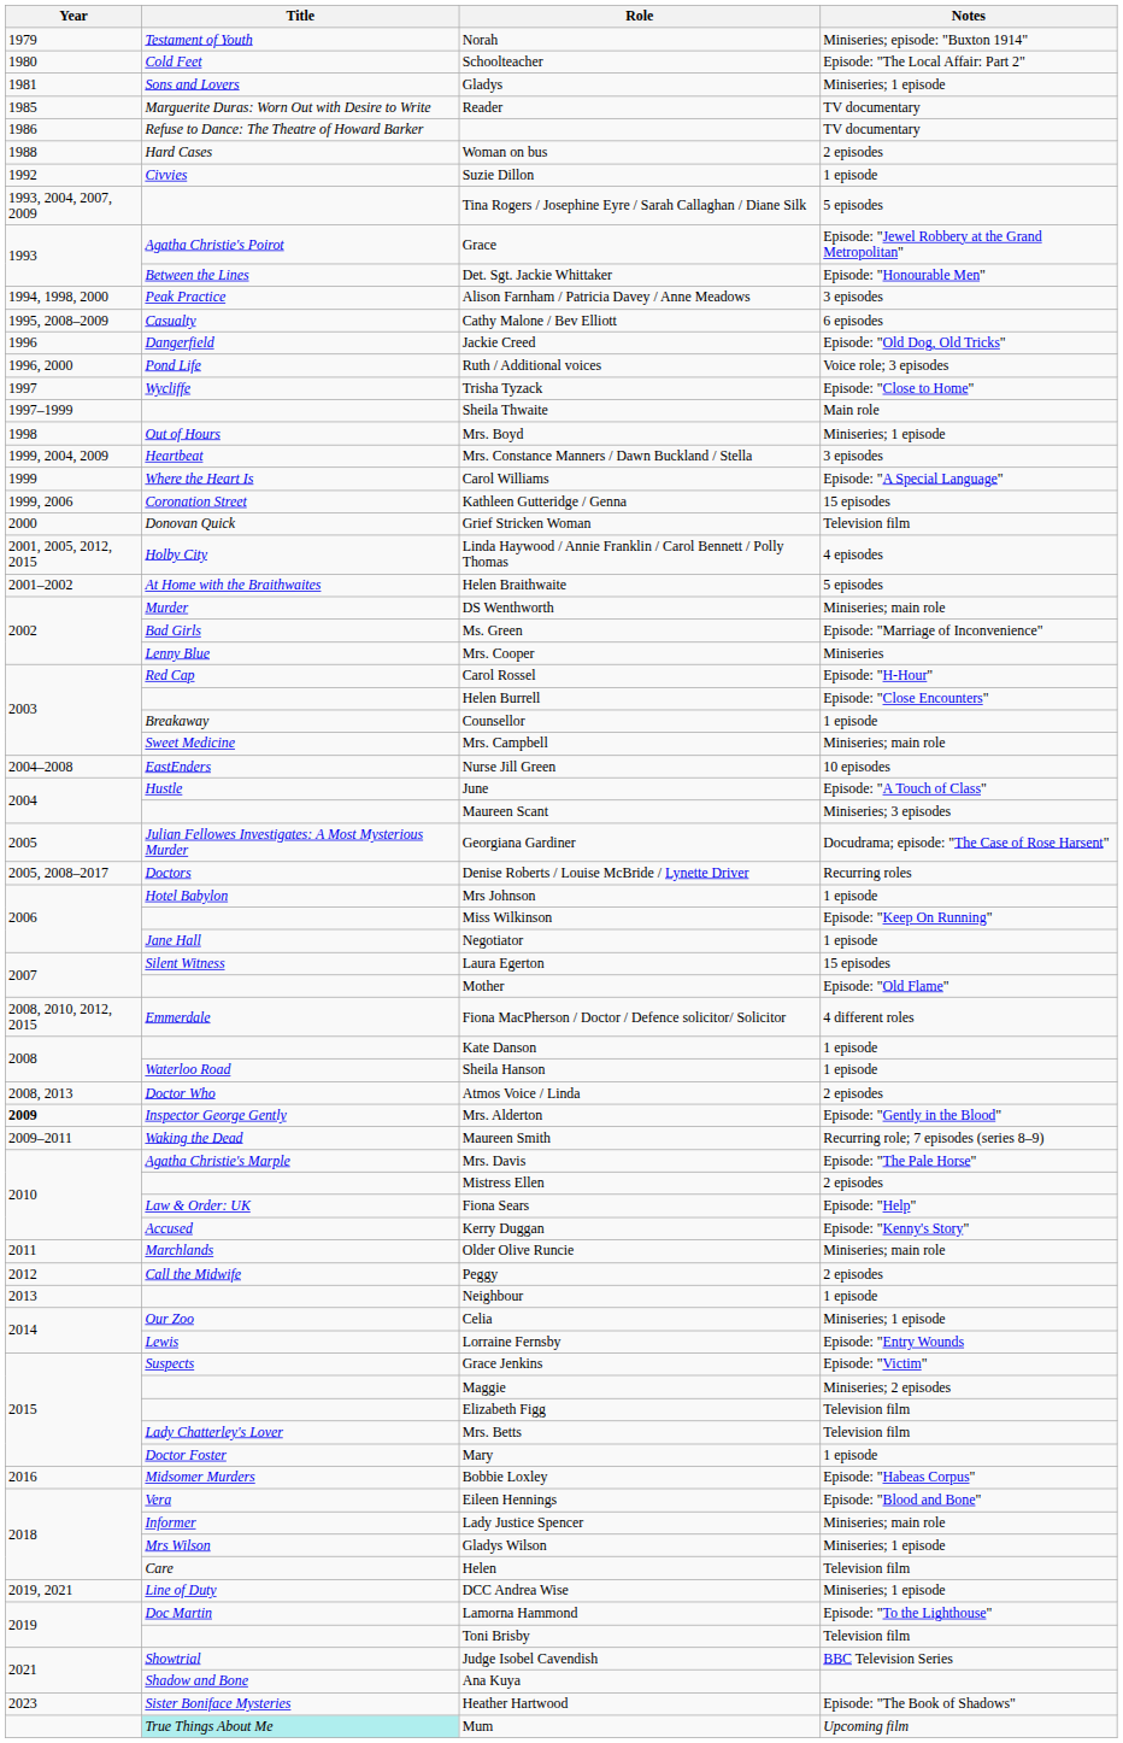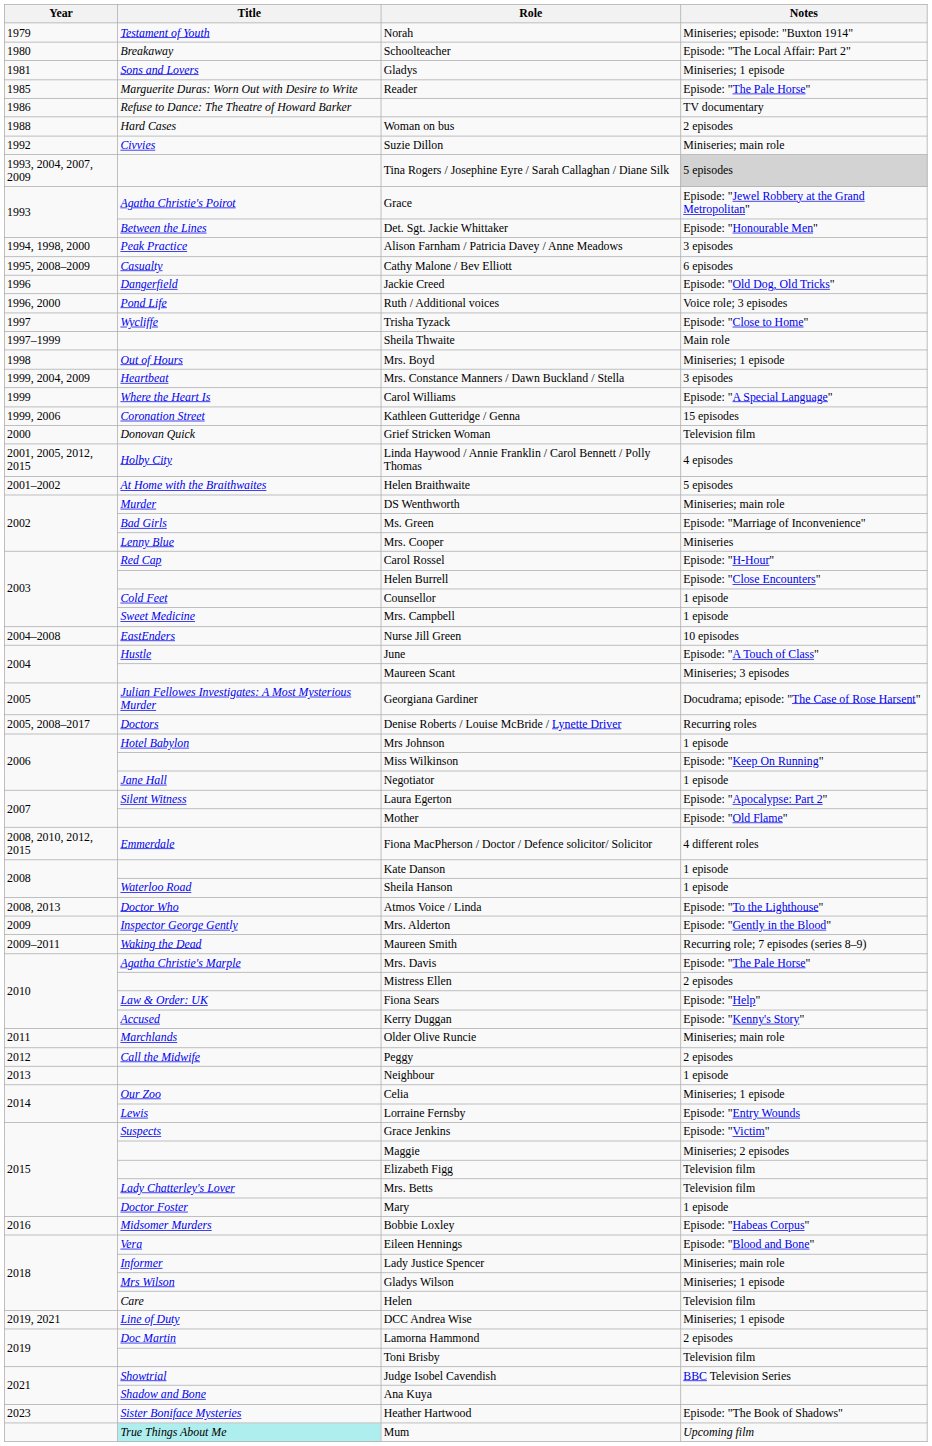Schoolteacher | Title: Cold Feet -> Breakaway
Reader | Notes: TV documentary -> Episode: "The Pale Horse"
Suzie Dillon | Notes: 1 episode -> Miniseries; main role
Tina Rogers / Josephine Eyre / Sarah Callaghan / Diane Silk | Notes: no background -> lightgrey background
Counsellor | Title: Breakaway -> Cold Feet
Mrs. Campbell | Notes: Miniseries; main role -> 1 episode
Laura Egerton | Notes: 15 episodes -> Episode: "Apocalypse: Part 2"
Atmos Voice / Linda | Notes: 2 episodes -> Episode: "To the Lighthouse"
Mrs. Alderton | Year: bold -> normal
Lamorna Hammond | Notes: Episode: "To the Lighthouse" -> 2 episodes
